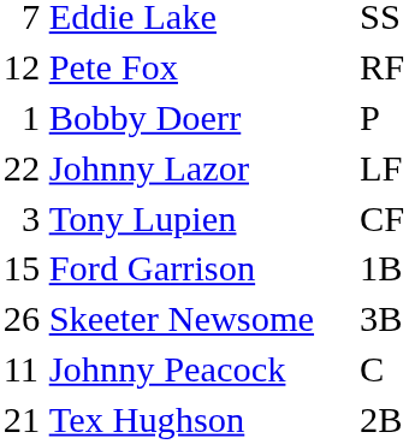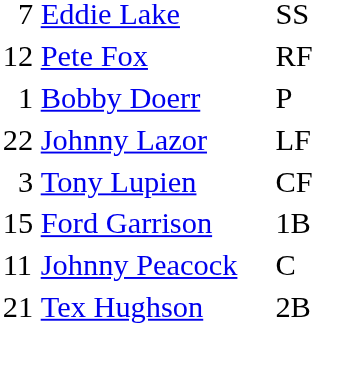- row: 26 | Skeeter Newsome | 3B
